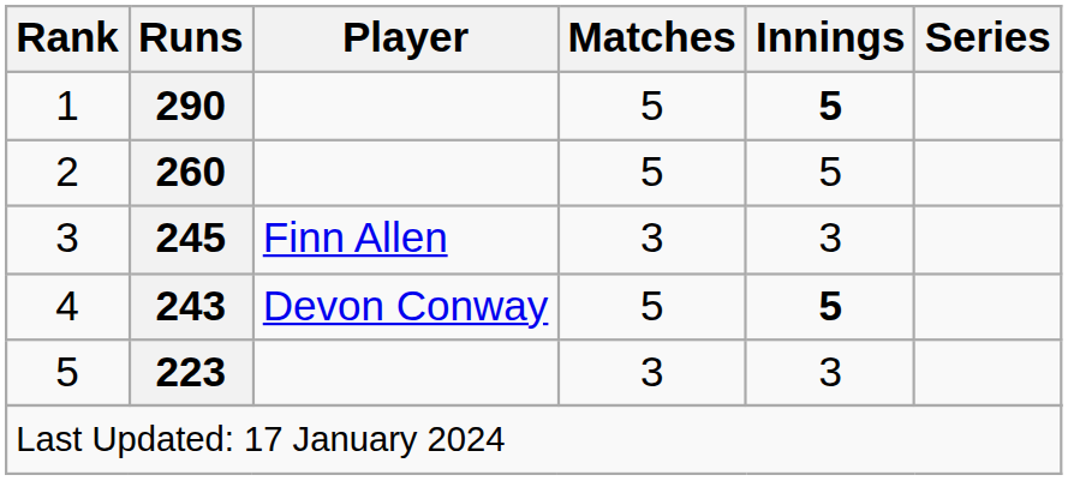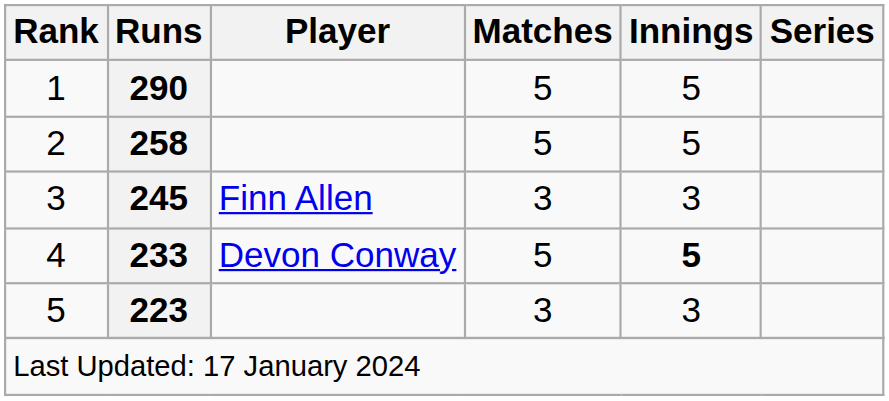1 | Innings: bold -> normal
2 | Runs: 260 -> 258
4 | Runs: 243 -> 233
